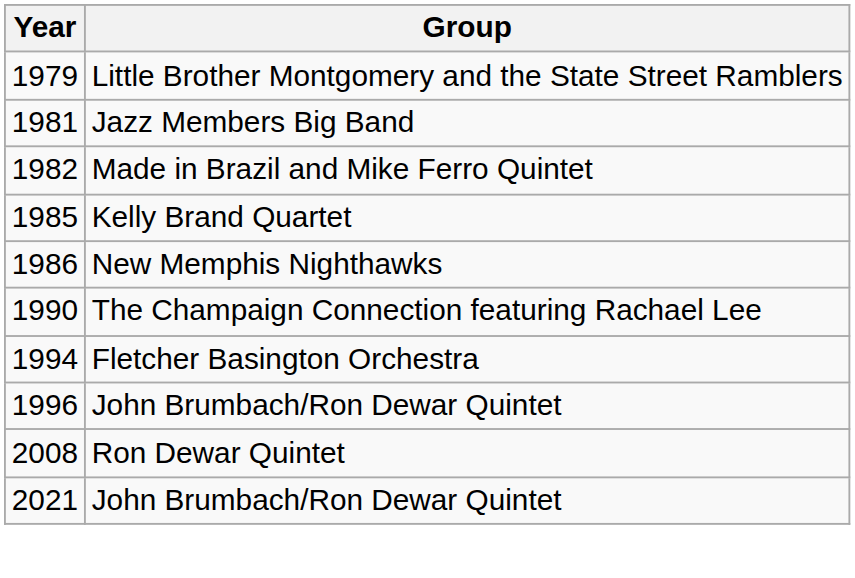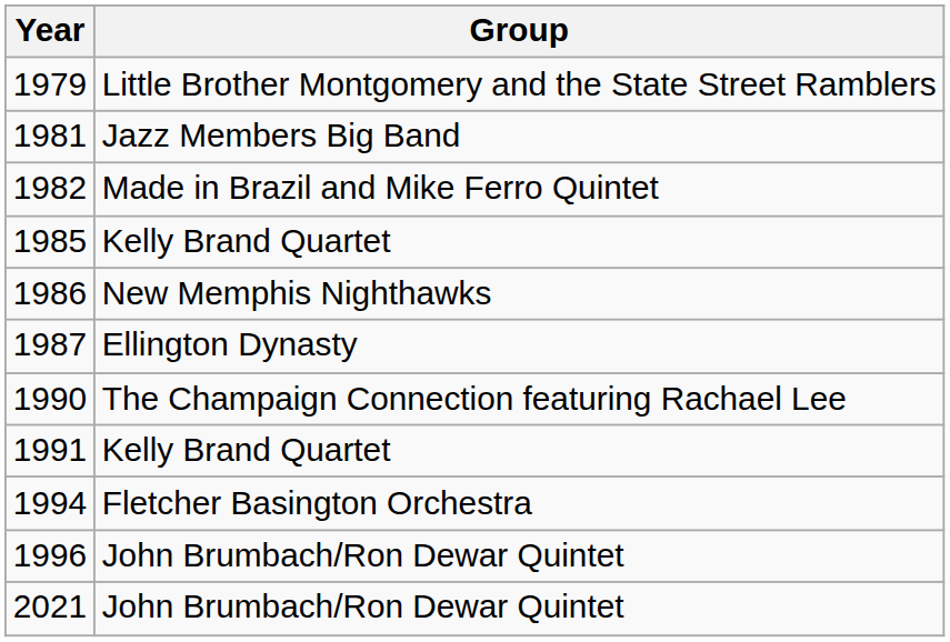+ row: 1987 | Ellington Dynasty
+ row: 1991 | Kelly Brand Quartet
- row: 2008 | Ron Dewar Quintet
